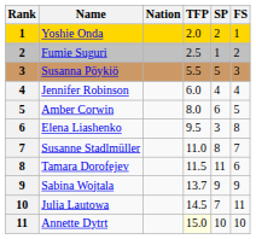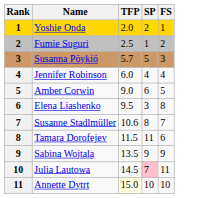- column: Nation
Susanna Pöykiö | TFP: 5.5 -> 5.7
Amber Corwin | TFP: 8.0 -> 9.0
Susanne Stadlmüller | TFP: 11.0 -> 10.6
Sabina Wojtala | TFP: 13.7 -> 13.5
Julia Lautowa | SP: no background -> pink background
